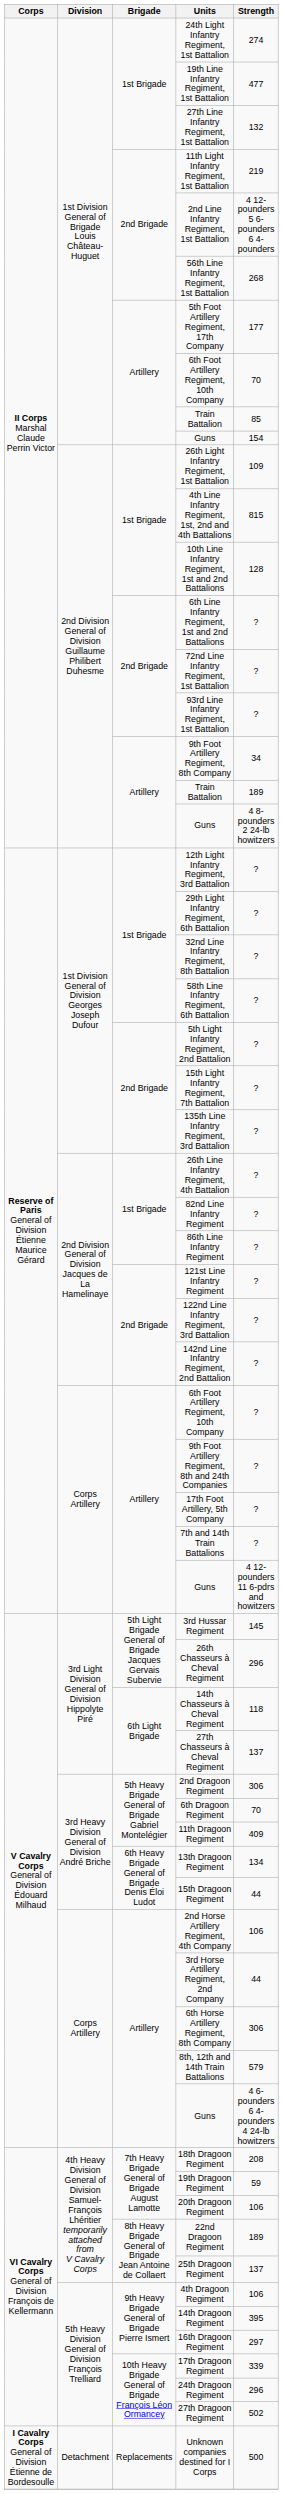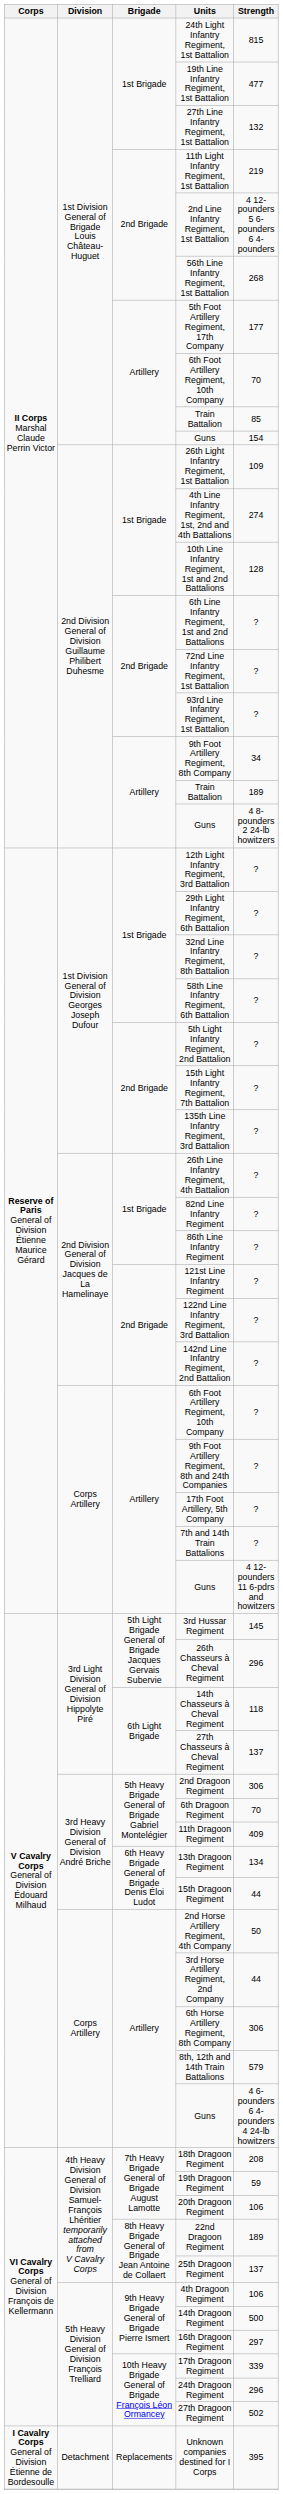24th Light Infantry Regiment, 1st Battalion | Strength: 274 -> 815
4th Line Infantry Regiment, 1st, 2nd and 4th Battalions | Strength: 815 -> 274
2nd Horse Artillery Regiment, 4th Company | Strength: 106 -> 50
14th Dragoon Regiment | Strength: 395 -> 500
Unknown companies destined for I Corps | Strength: 500 -> 395
